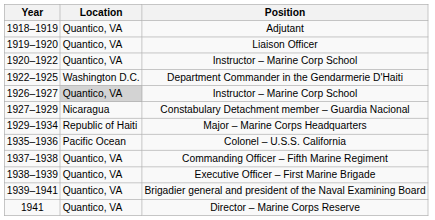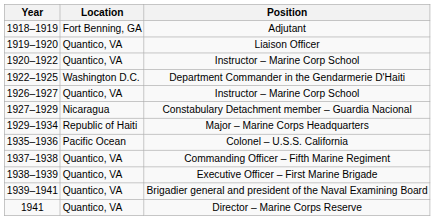Adjutant | Location: Quantico, VA -> Fort Benning, GA
1926–1927 / Instructor – Marine Corp School | Location: lightgrey background -> no background
